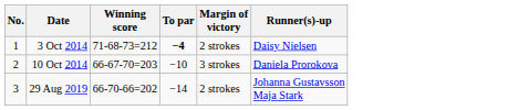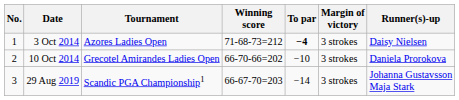+ column: Tournament | Azores Ladies Open | Grecotel Amirandes Ladies Open | Scandic PGA Championship1
3 Oct 2014 | Margin of victory: 2 strokes -> 3 strokes
10 Oct 2014 | Winning score: 66-67-70=203 -> 66-70-66=202
29 Aug 2019 | Winning score: 66-70-66=202 -> 66-67-70=203
29 Aug 2019 | Margin of victory: 2 strokes -> 3 strokes
